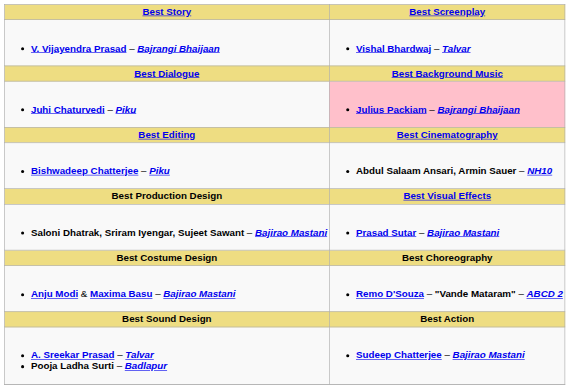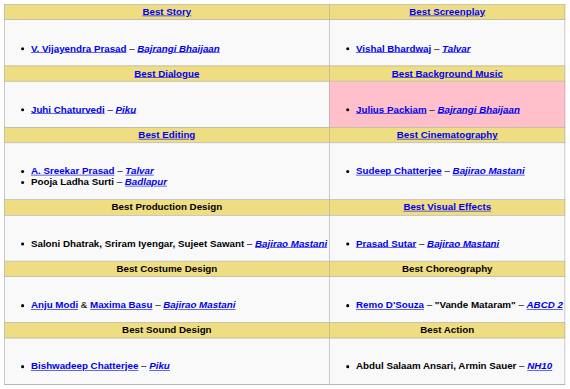rows swapped: A. Sreekar Prasad – Talvar Pooja Ladha Surti – Badlapur <-> Bishwadeep Chatterjee – Piku
